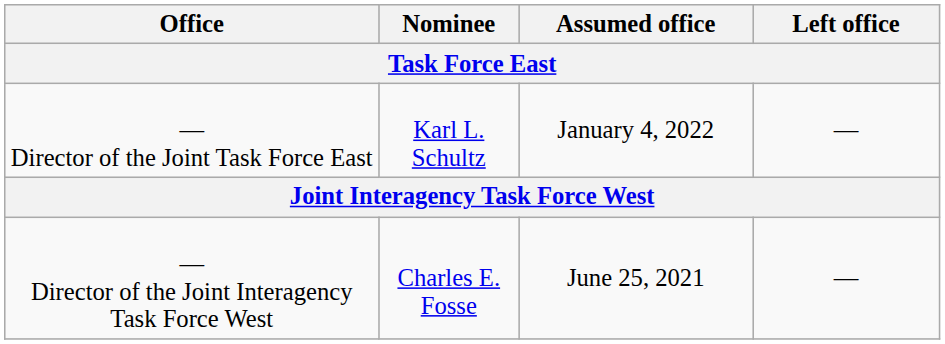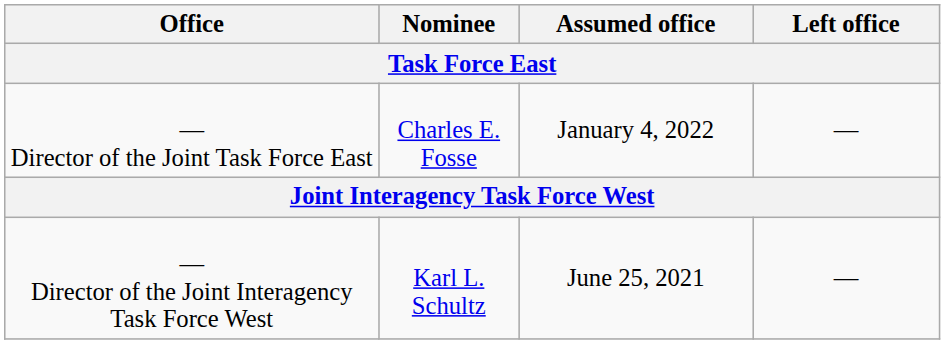— Director of the Joint Task Force East | Nominee: Karl L. Schultz -> Charles E. Fosse
— Director of the Joint Interagency Task Force West | Nominee: Charles E. Fosse -> Karl L. Schultz
